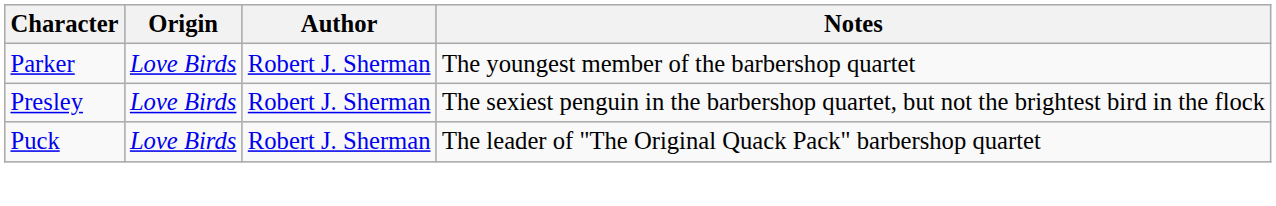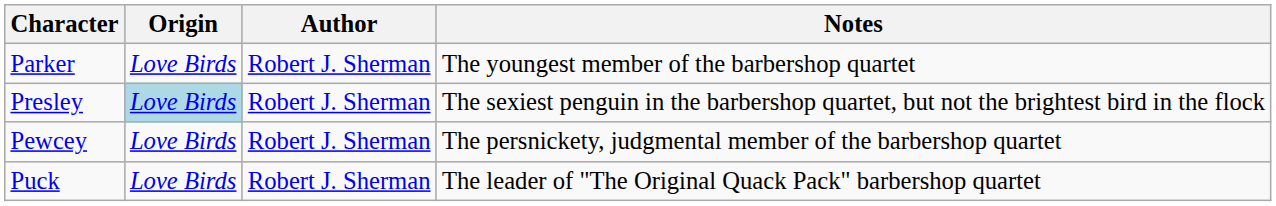Presley | Origin: no background -> lightblue background
+ row: Pewcey | Love Birds | Robert J. Sherman | The persnickety, judgmental member of the barbershop quartet
